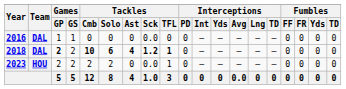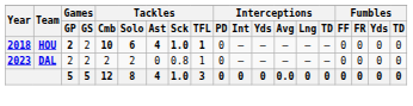- row: 2016 | DAL | 1 | 1 | 0 | 0 | 0 | 0.0 | 0 | 0 | — | — | — | — | — | 0 | 0 | 0 | 0
2018 | Team: DAL -> HOU
2018 | Tackles / Sck: 1.2 -> 1.0
2023 | Team: HOU -> DAL
2023 | Tackles / Sck: 0.0 -> 0.8
